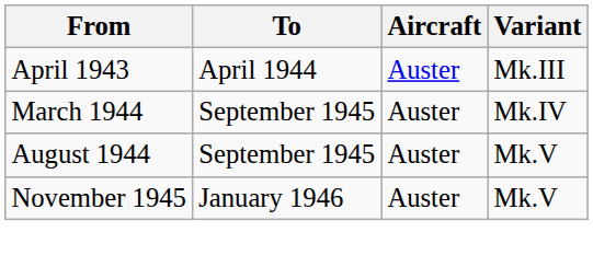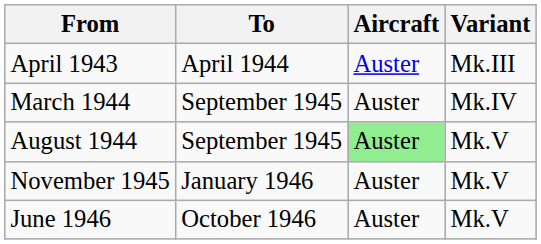August 1944 | Aircraft: no background -> lightgreen background
+ row: June 1946 | October 1946 | Auster | Mk.V
